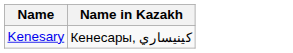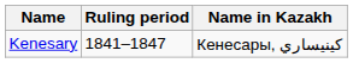+ column: Ruling period | 1841–1847
